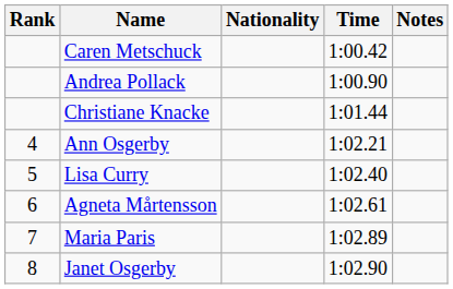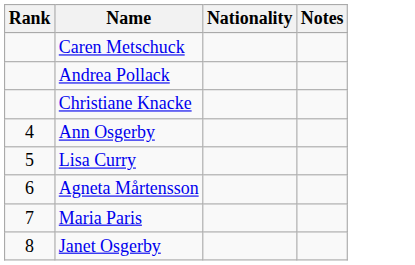- column: Time | 1:00.42 | 1:00.90 | 1:01.44 | 1:02.21 | 1:02.40 | 1:02.61 | 1:02.89 | 1:02.90
